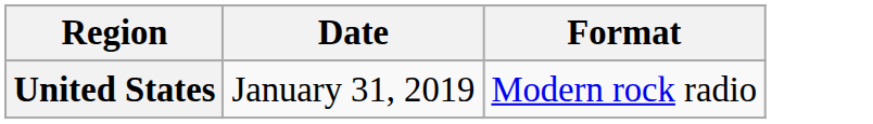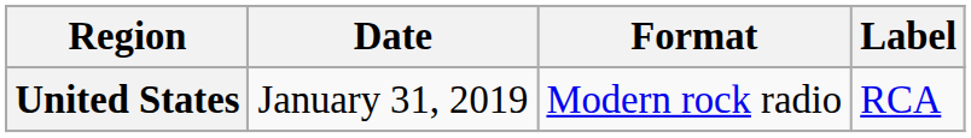+ column: Label | RCA
